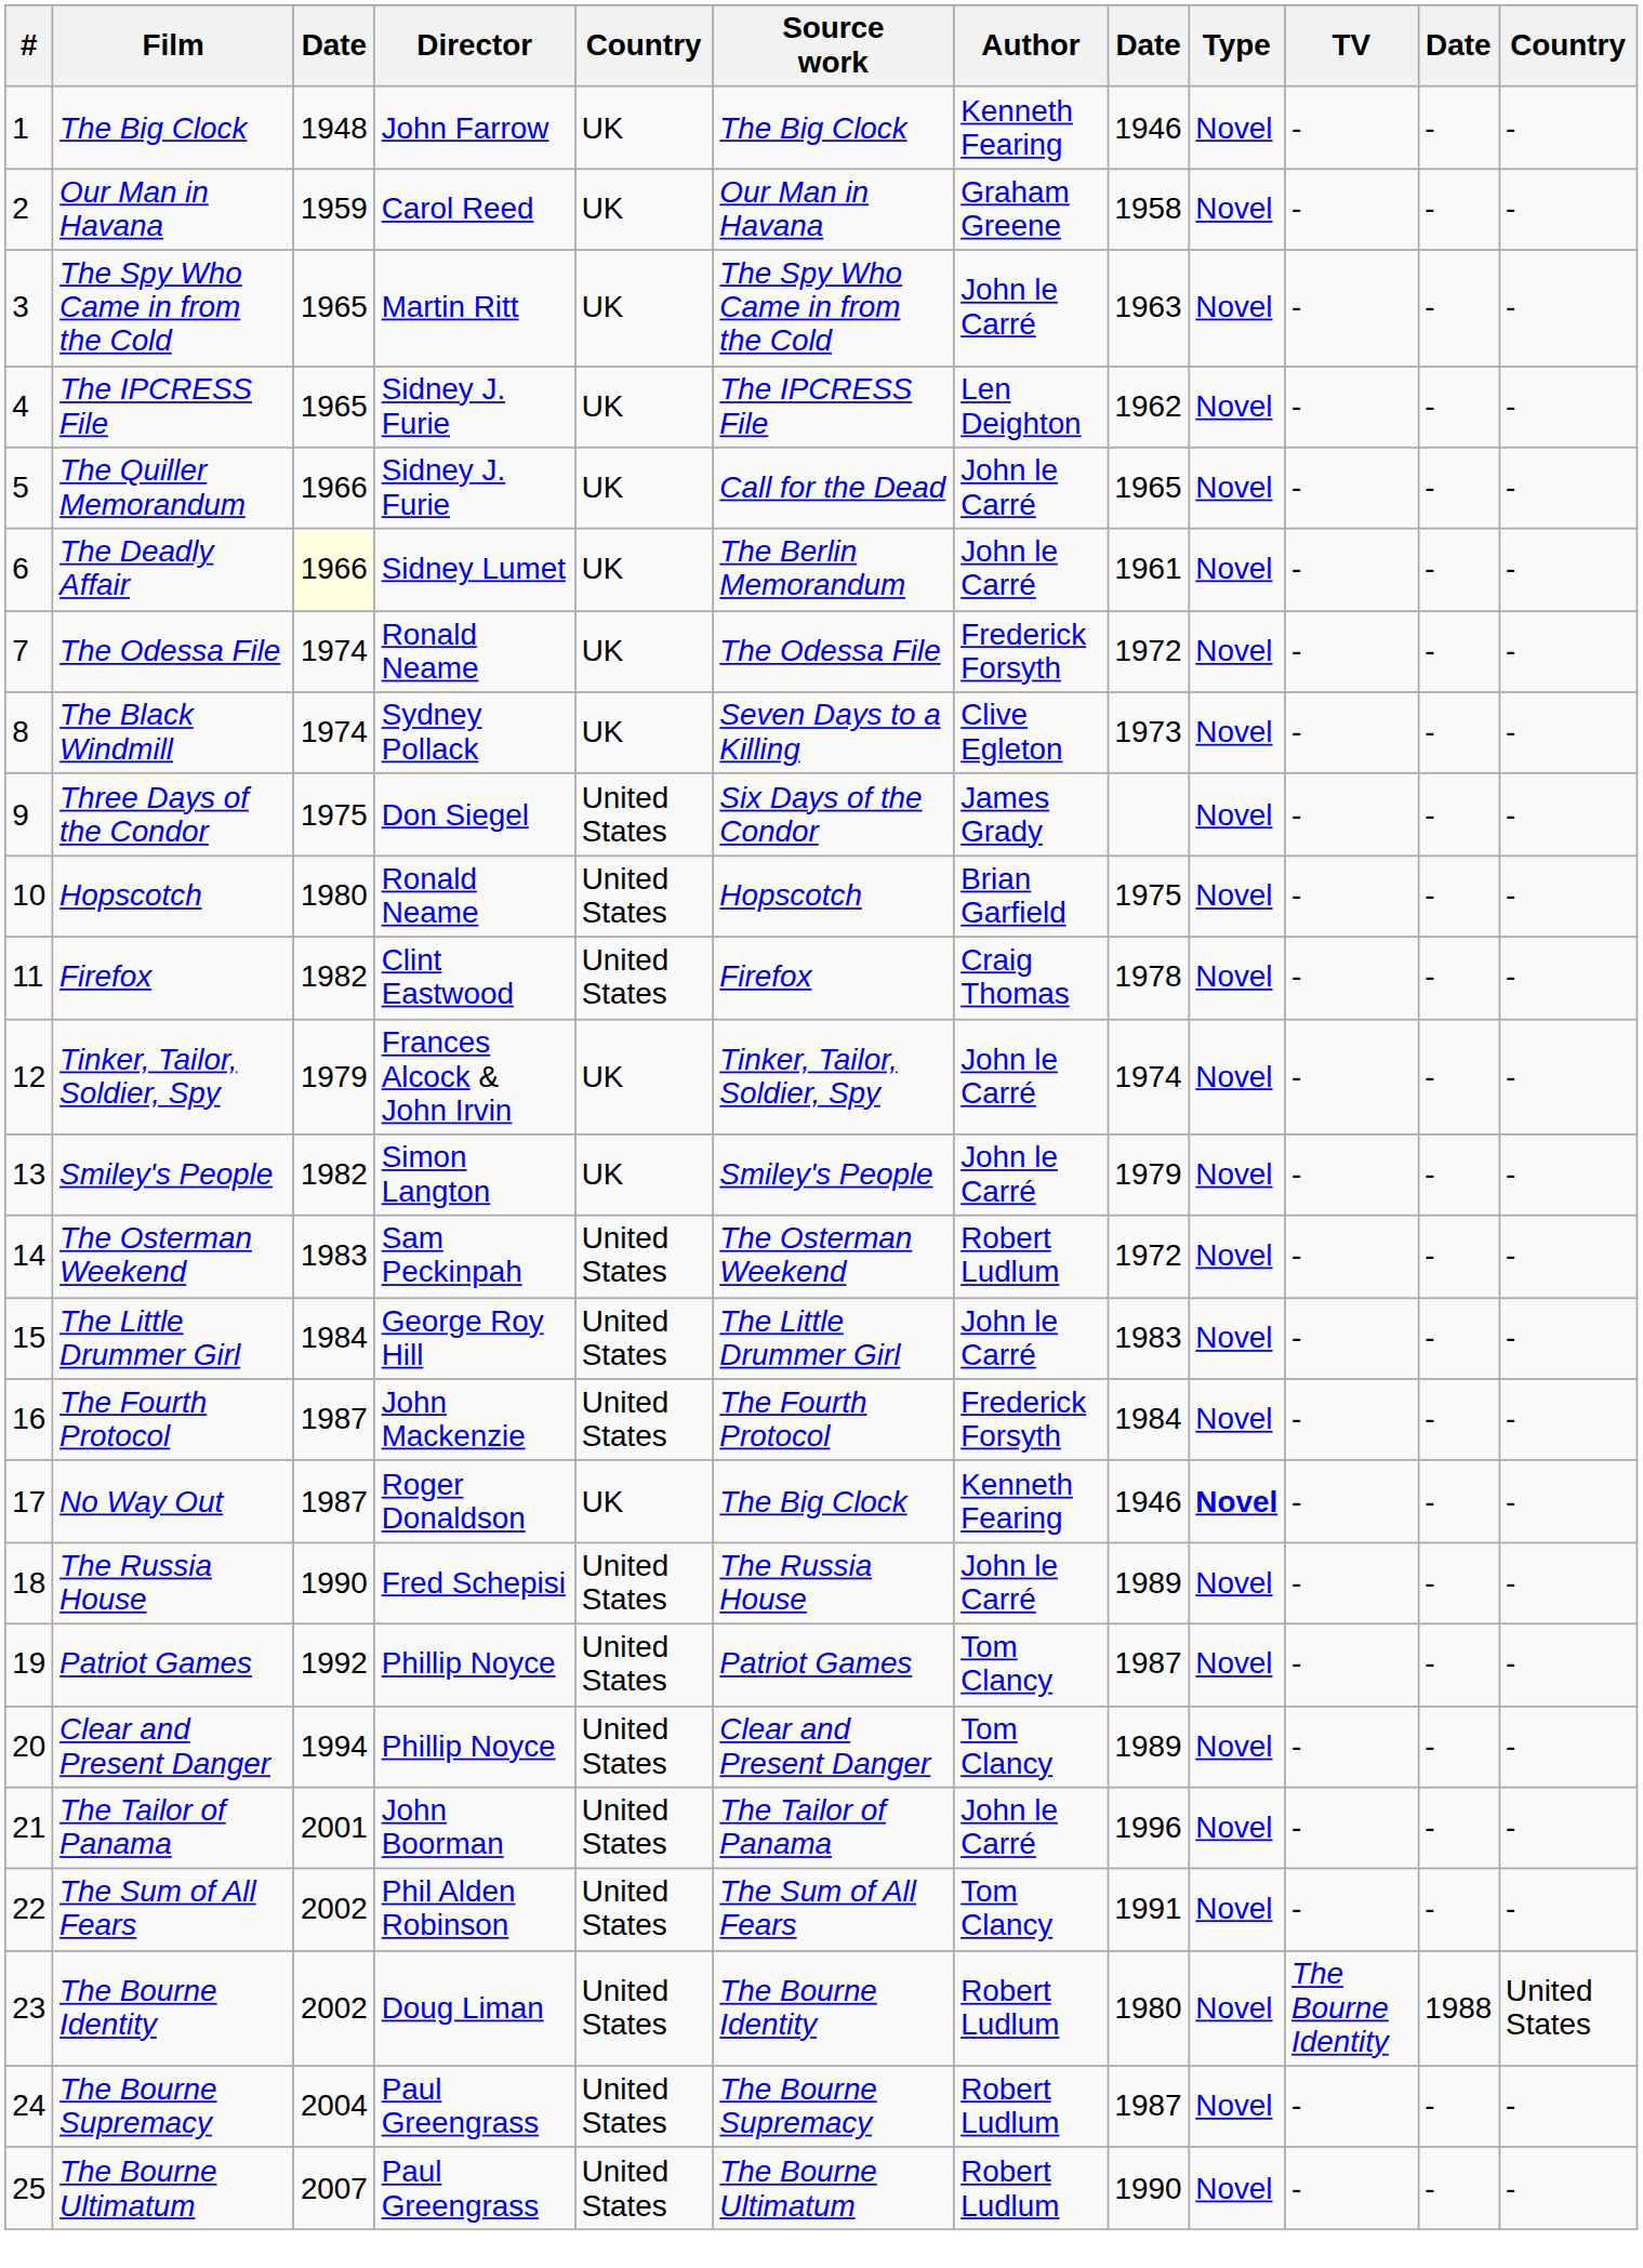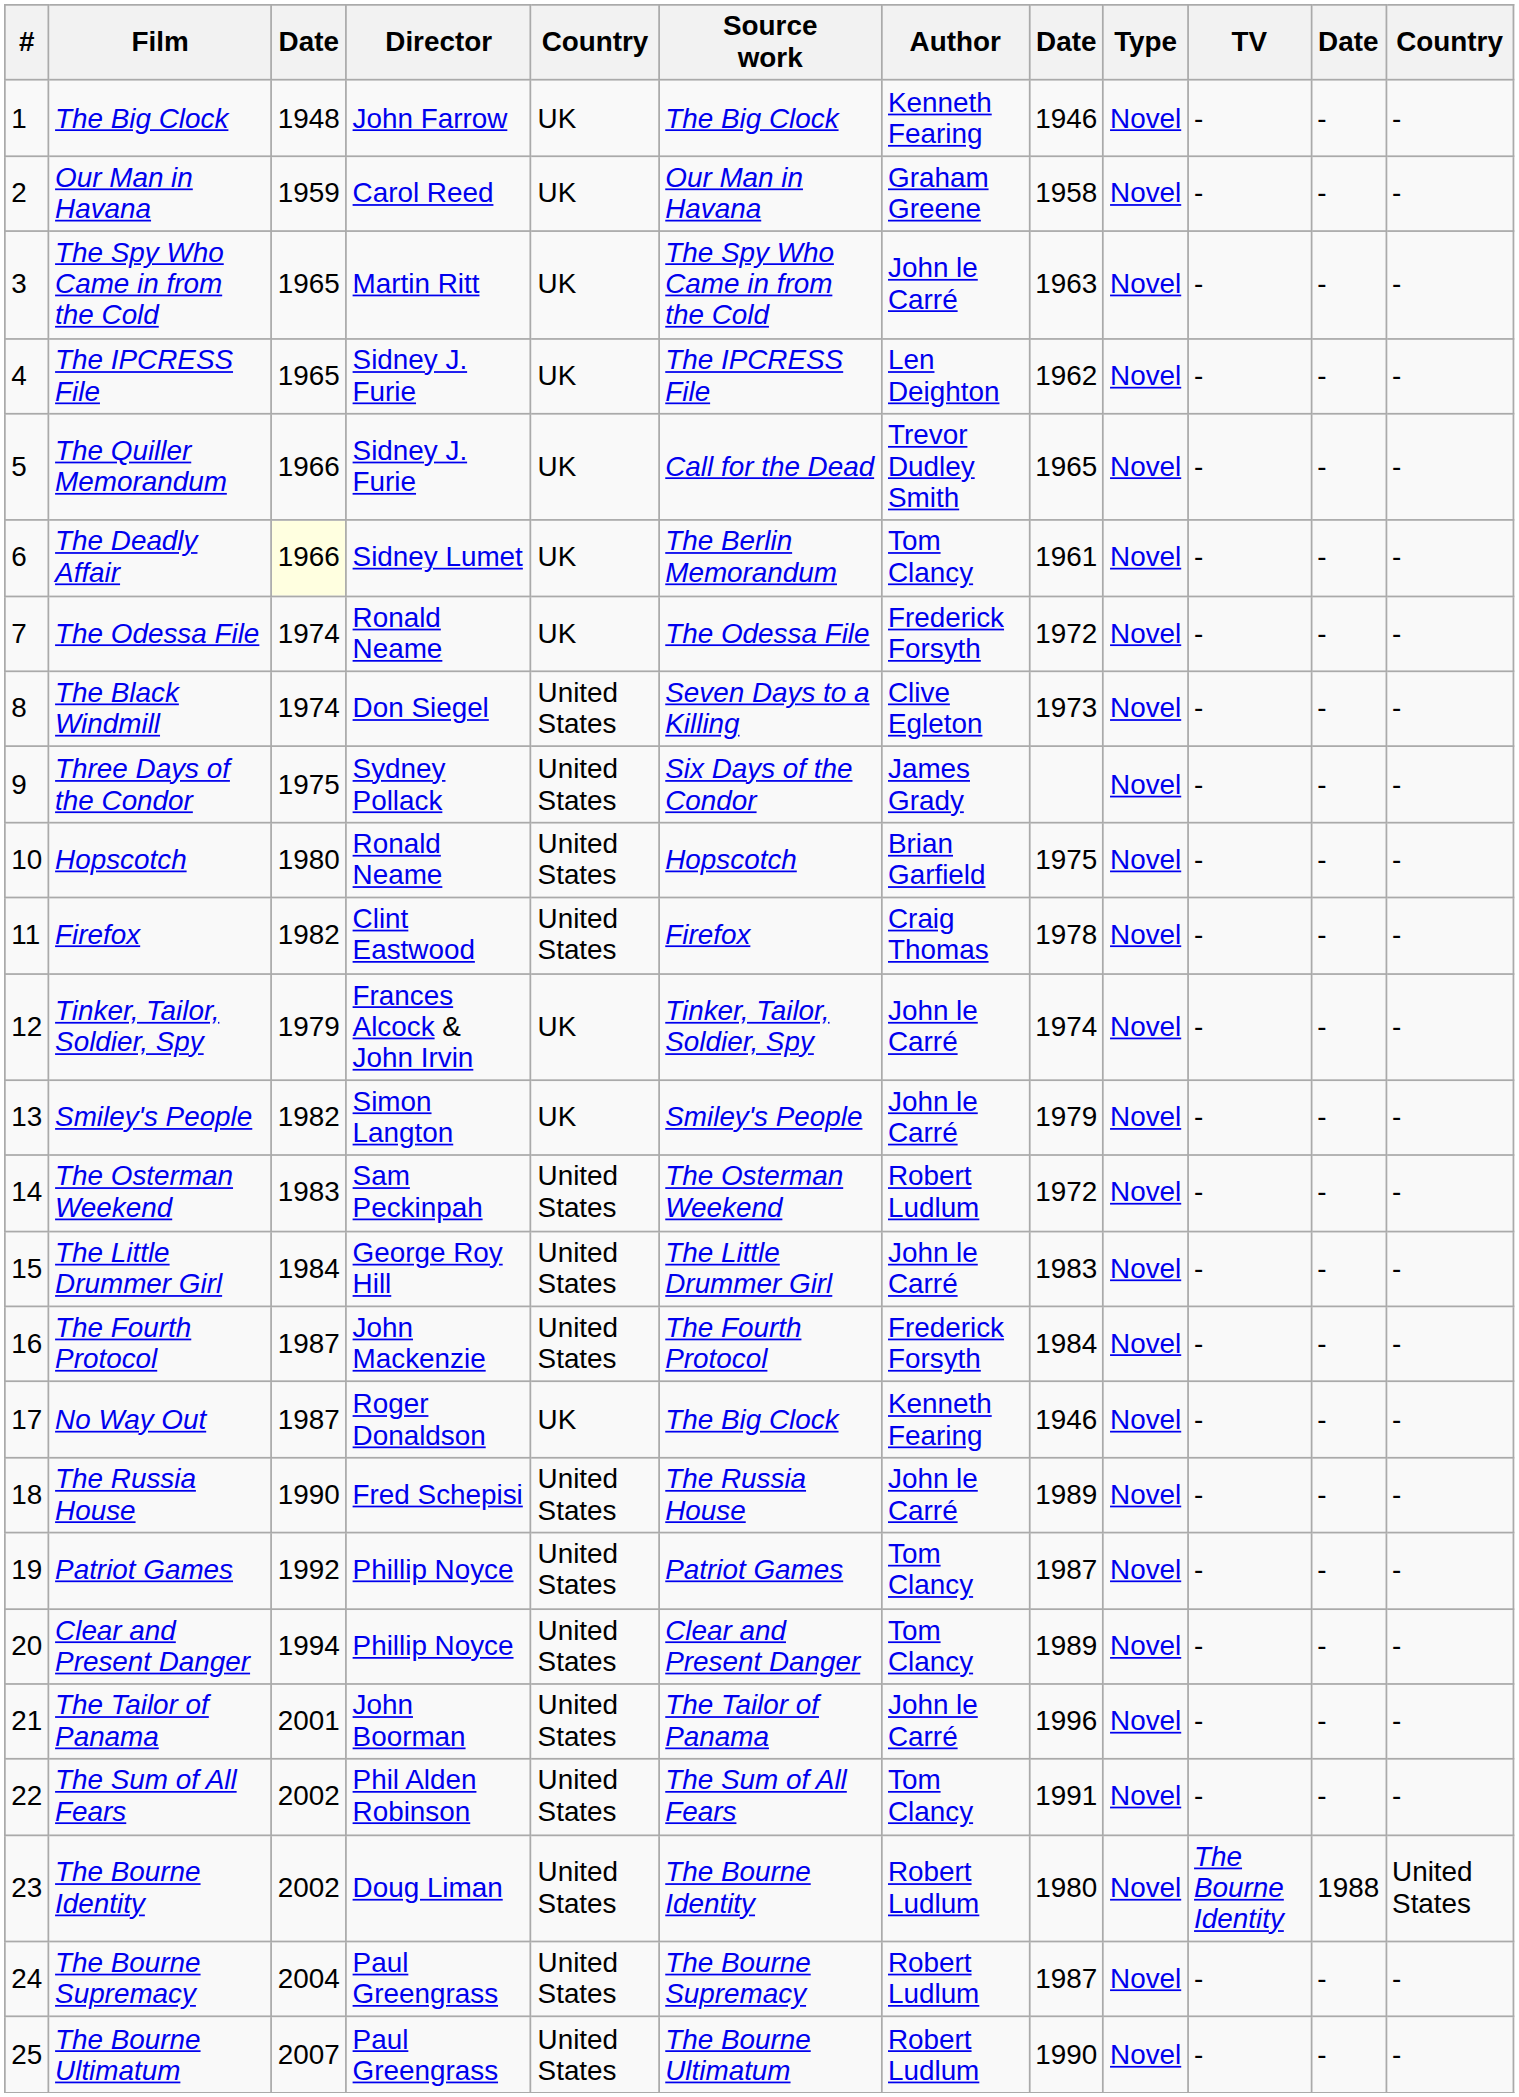The Quiller Memorandum | Author: John le Carré -> Trevor Dudley Smith
The Deadly Affair | Author: John le Carré -> Tom Clancy
The Black Windmill | Director: Sydney Pollack -> Don Siegel
The Black Windmill | column 5: UK -> United States
Three Days of the Condor | Director: Don Siegel -> Sydney Pollack
No Way Out | Type: bold -> normal
